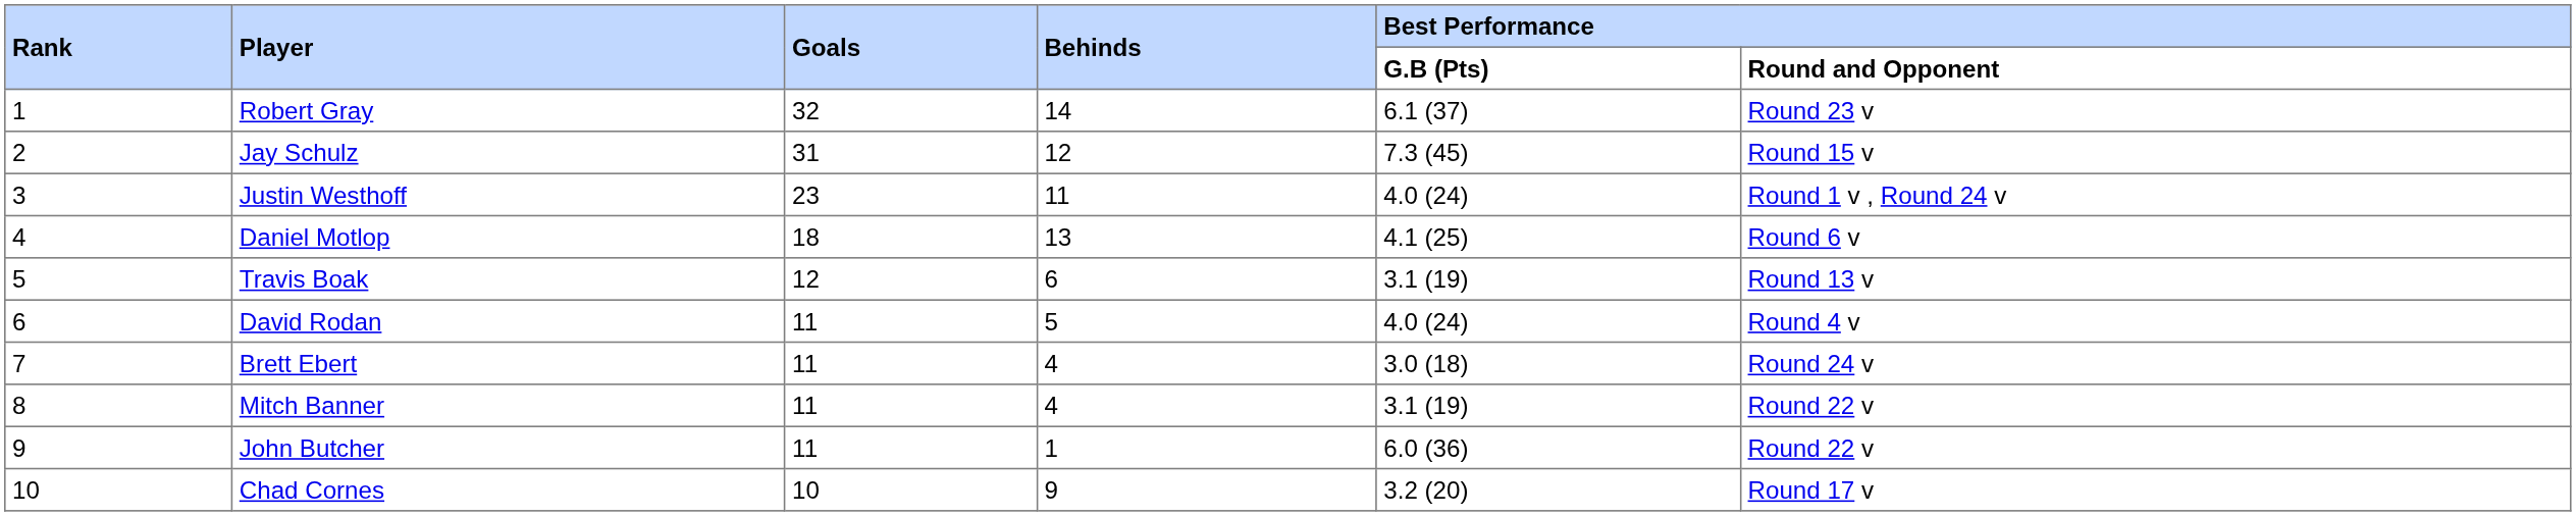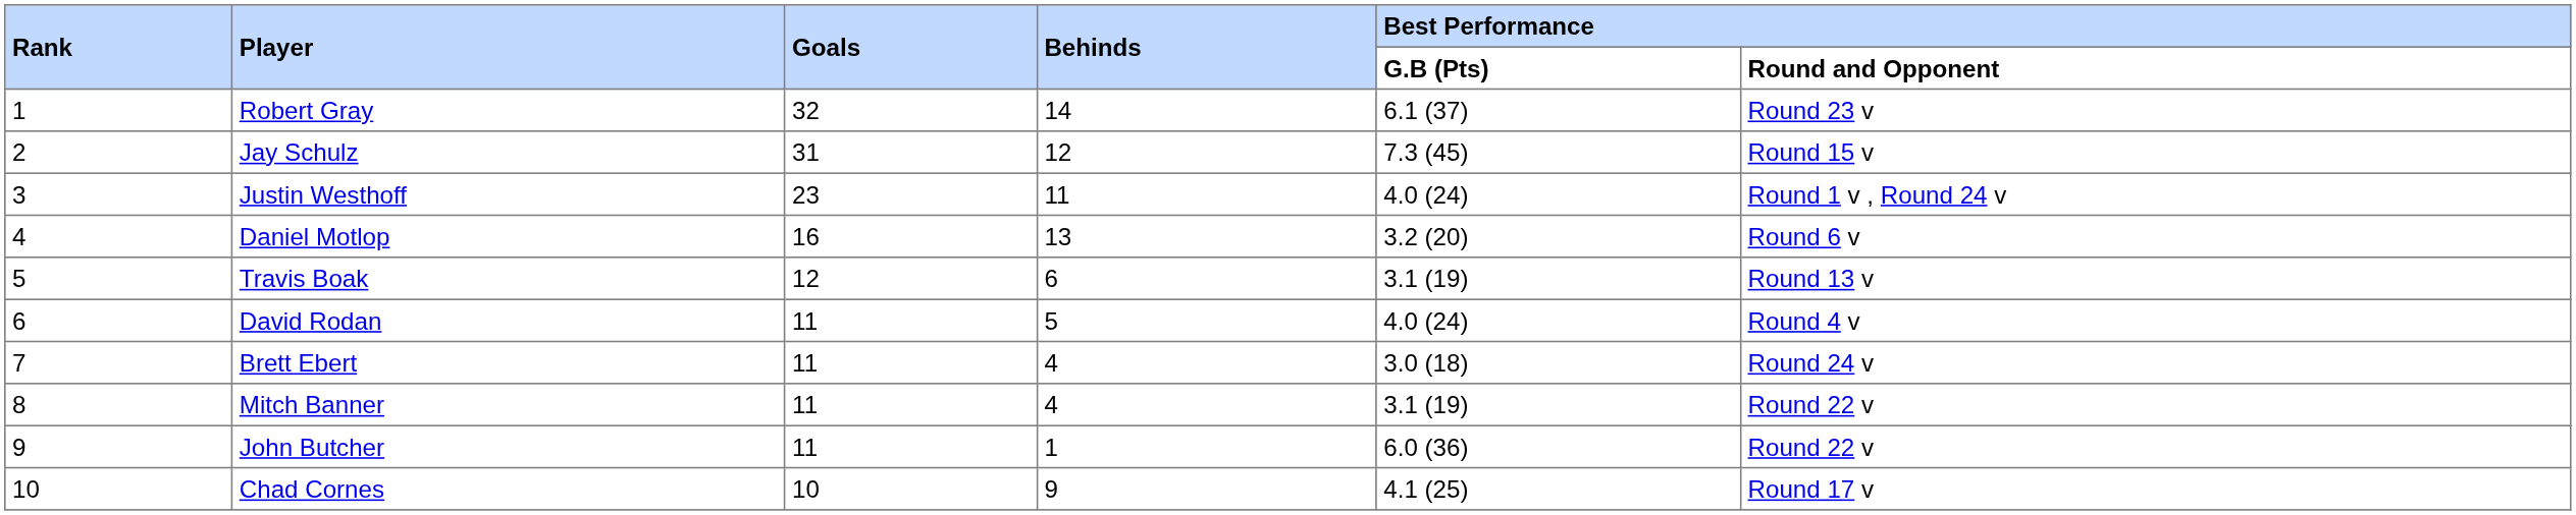Daniel Motlop | Goals: 18 -> 16
Daniel Motlop | Best Performance / G.B (Pts): 4.1 (25) -> 3.2 (20)
Chad Cornes | Best Performance / G.B (Pts): 3.2 (20) -> 4.1 (25)
